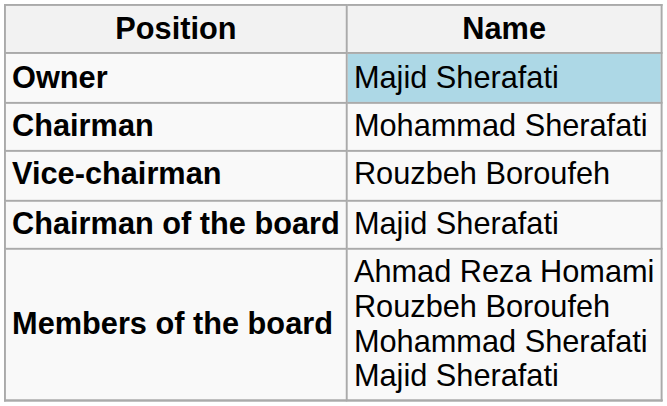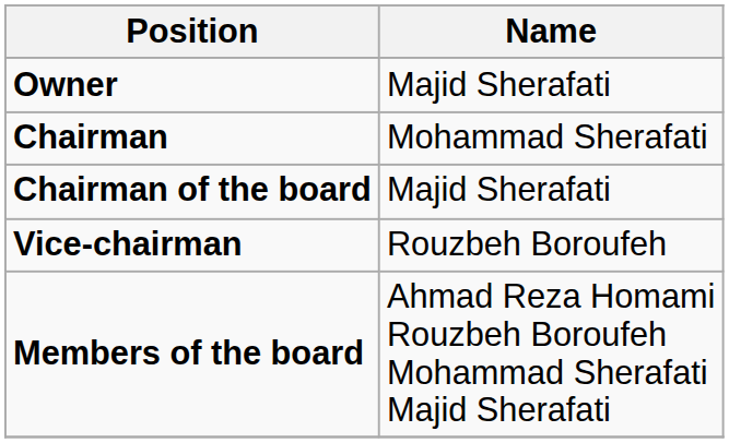Owner | Name: lightblue background -> no background
rows swapped: Vice-chairman <-> Chairman of the board
